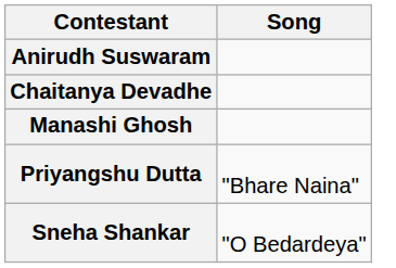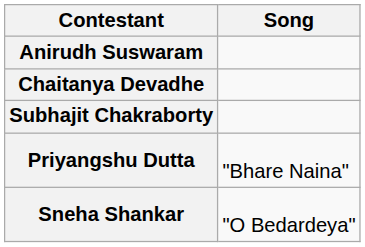- row: Manashi Ghosh
+ row: Subhajit Chakraborty
